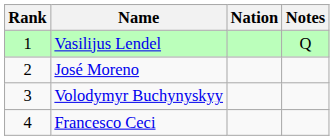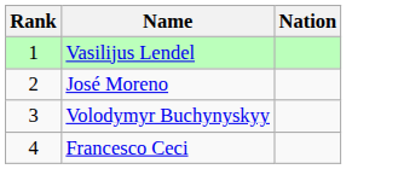- column: Notes | Q
